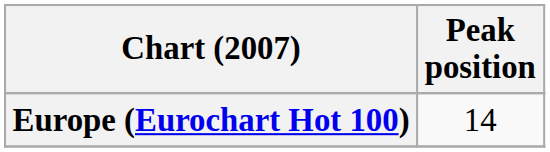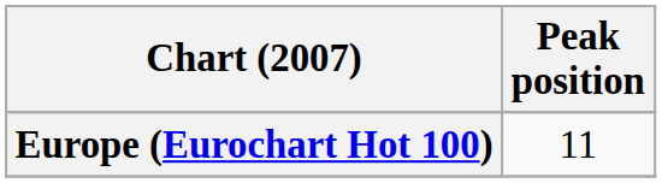Europe (Eurochart Hot 100) | Peak position: 14 -> 11
